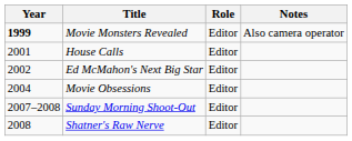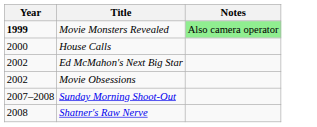- column: Role | Editor | Editor | Editor | Editor | Editor | Editor
Movie Monsters Revealed | Notes: no background -> lightgreen background
House Calls | Year: 2001 -> 2000
Movie Obsessions | Year: 2004 -> 2002
